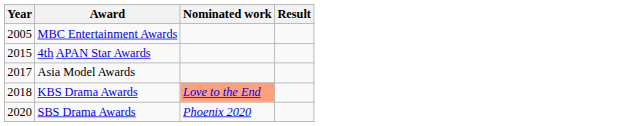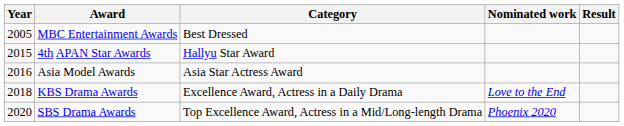+ column: Category | Best Dressed | Hallyu Star Award | Asia Star Actress Award | Excellence Award, Actress in a Daily Drama | Top Excellence Award, Actress in a Mid/Long-length Drama
Asia Model Awards | Year: 2017 -> 2016
KBS Drama Awards | Nominated work: lightsalmon background -> no background
